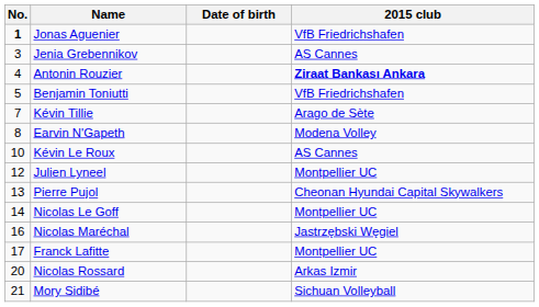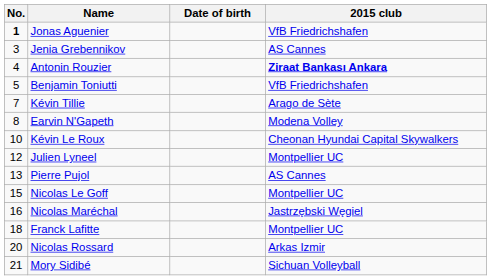Kévin Le Roux | 2015 club: AS Cannes -> Cheonan Hyundai Capital Skywalkers
Pierre Pujol | 2015 club: Cheonan Hyundai Capital Skywalkers -> AS Cannes
Nicolas Le Goff | No.: 14 -> 15
Franck Lafitte | No.: 17 -> 18
